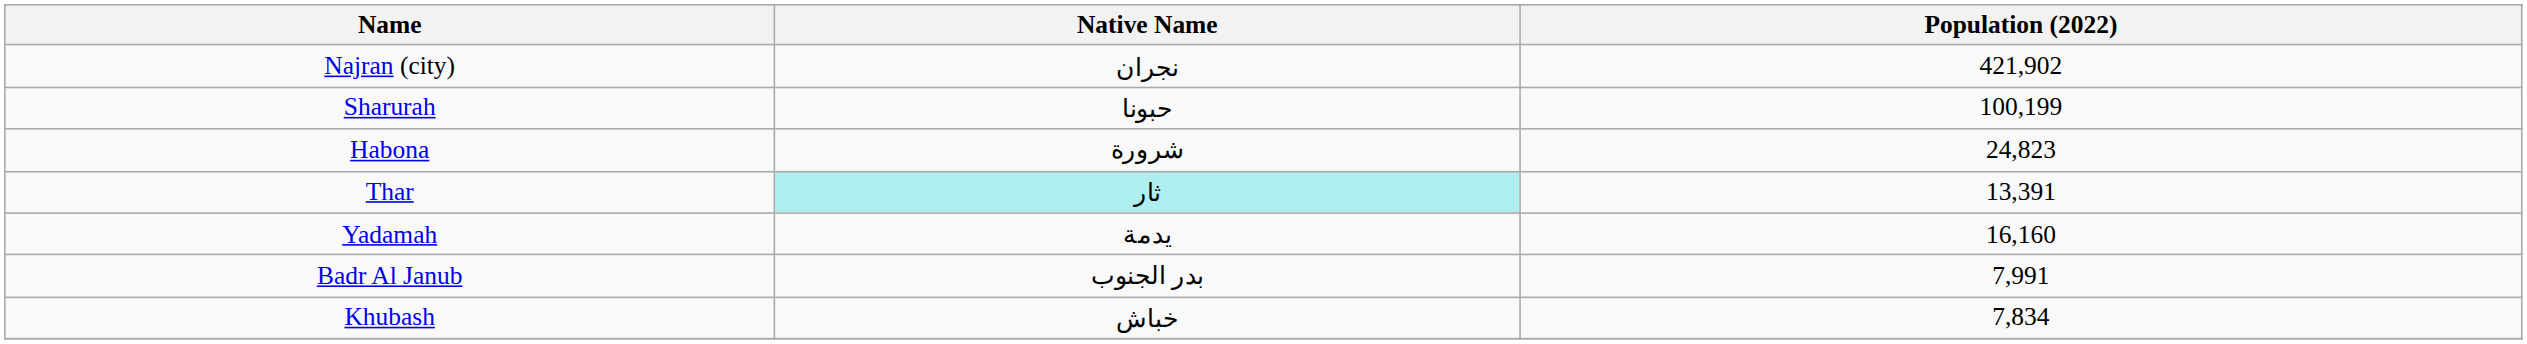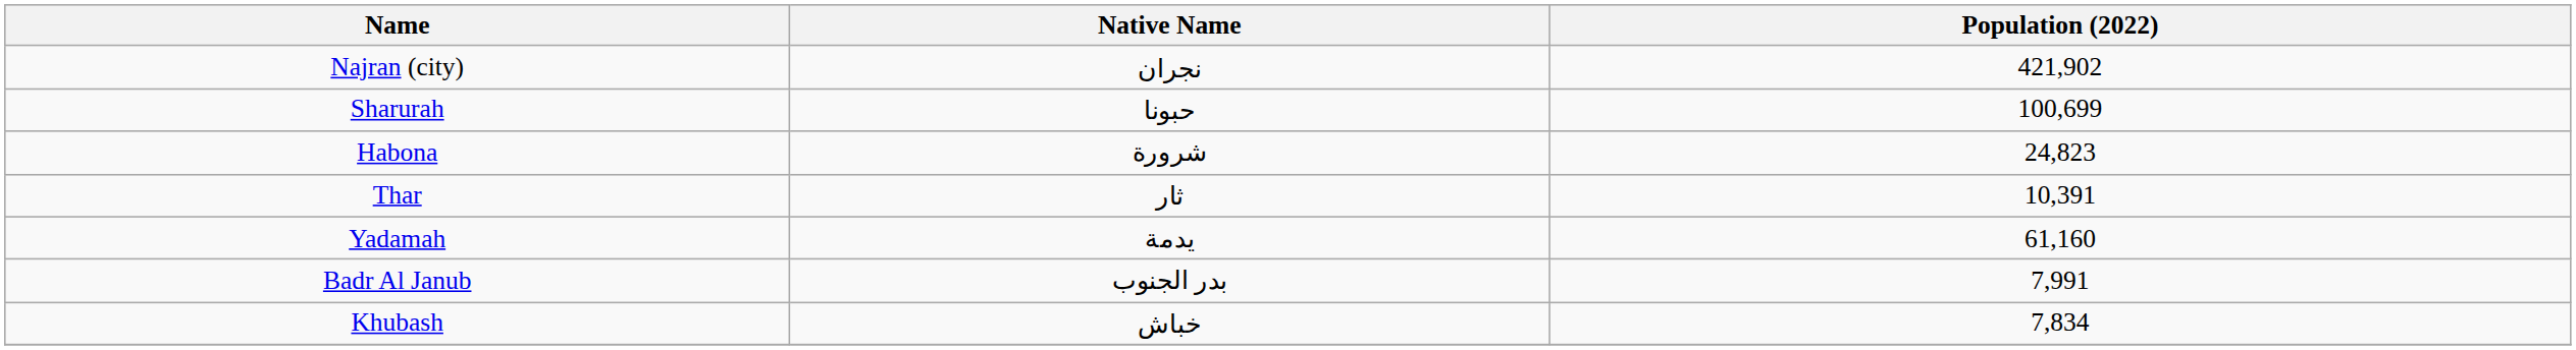Sharurah | Population (2022): 100,199 -> 100,699
Thar | Native Name: paleturquoise background -> no background
Thar | Population (2022): 13,391 -> 10,391
Yadamah | Population (2022): 16,160 -> 61,160
